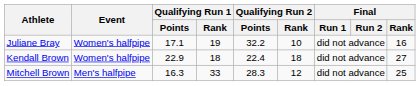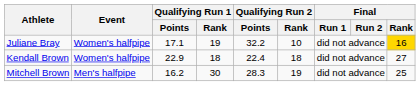Juliane Bray | Final / Rank: no background -> gold background
Mitchell Brown | Qualifying Run 1 / Points: 16.3 -> 16.2
Mitchell Brown | Qualifying Run 1 / Rank: 33 -> 30
Mitchell Brown | Qualifying Run 2 / Rank: 12 -> 19
